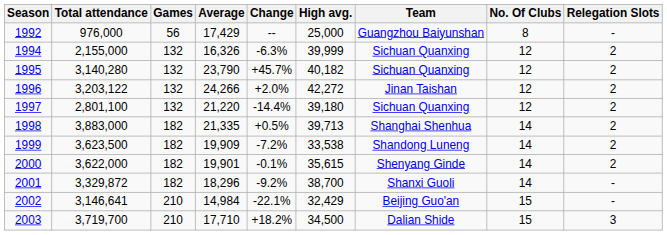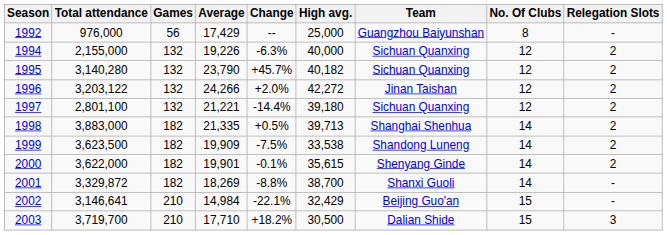1994 | Average: 16,326 -> 19,226
1994 | High avg.: 39,999 -> 40,000
1997 | Average: 21,220 -> 21,221
1999 | Change: -7.2% -> -7.5%
2001 | Average: 18,296 -> 18,269
2001 | Change: -9.2% -> -8.8%
2003 | High avg.: 34,500 -> 30,500
